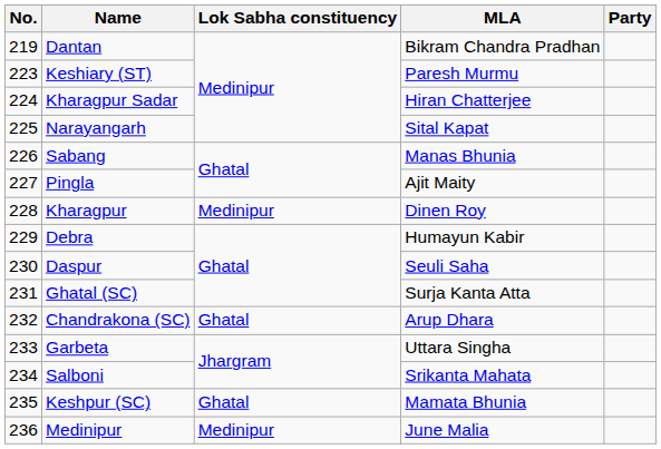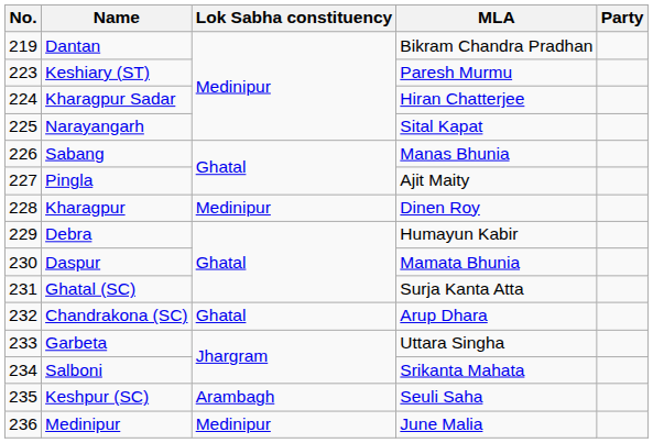Daspur | MLA: Seuli Saha -> Mamata Bhunia
Keshpur (SC) | Lok Sabha constituency: Ghatal -> Arambagh
Keshpur (SC) | MLA: Mamata Bhunia -> Seuli Saha
